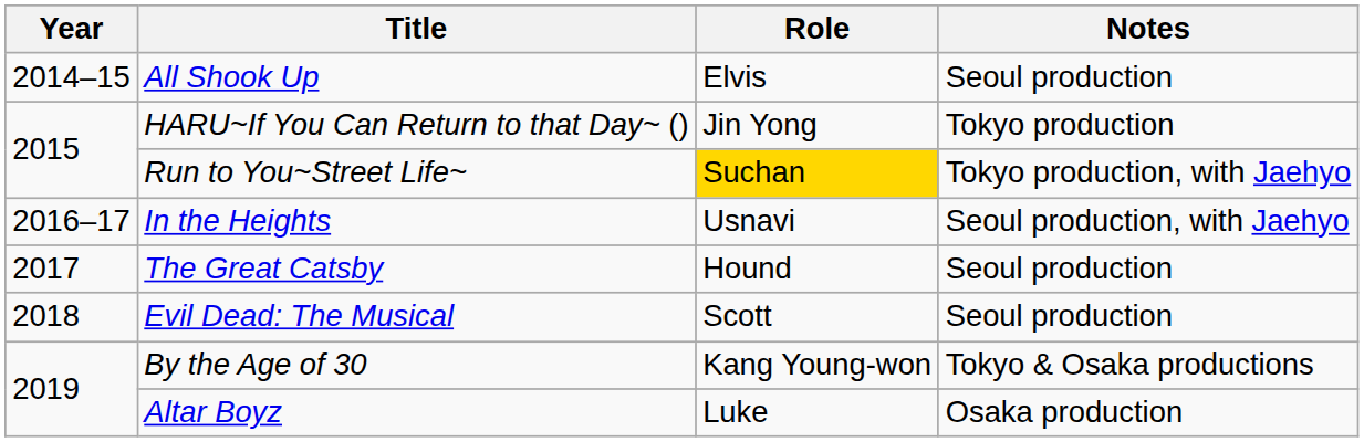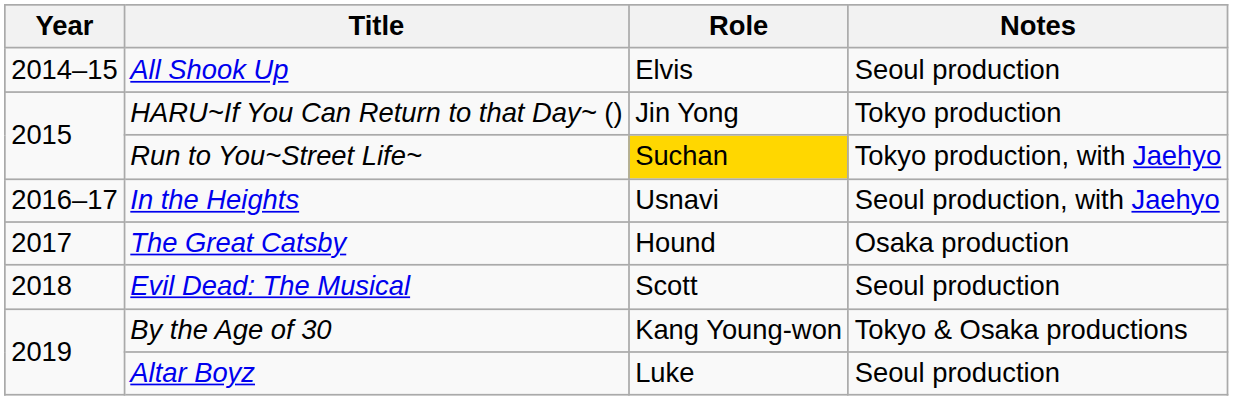The Great Catsby | Notes: Seoul production -> Osaka production
Altar Boyz | Notes: Osaka production -> Seoul production
